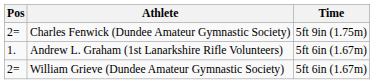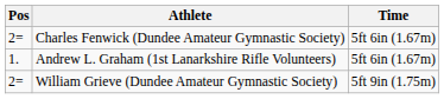Charles Fenwick (Dundee Amateur Gymnastic Society) | Time: 5ft 9in (1.75m) -> 5ft 6in (1.67m)
William Grieve (Dundee Amateur Gymnastic Society) | Time: 5ft 6in (1.67m) -> 5ft 9in (1.75m)
